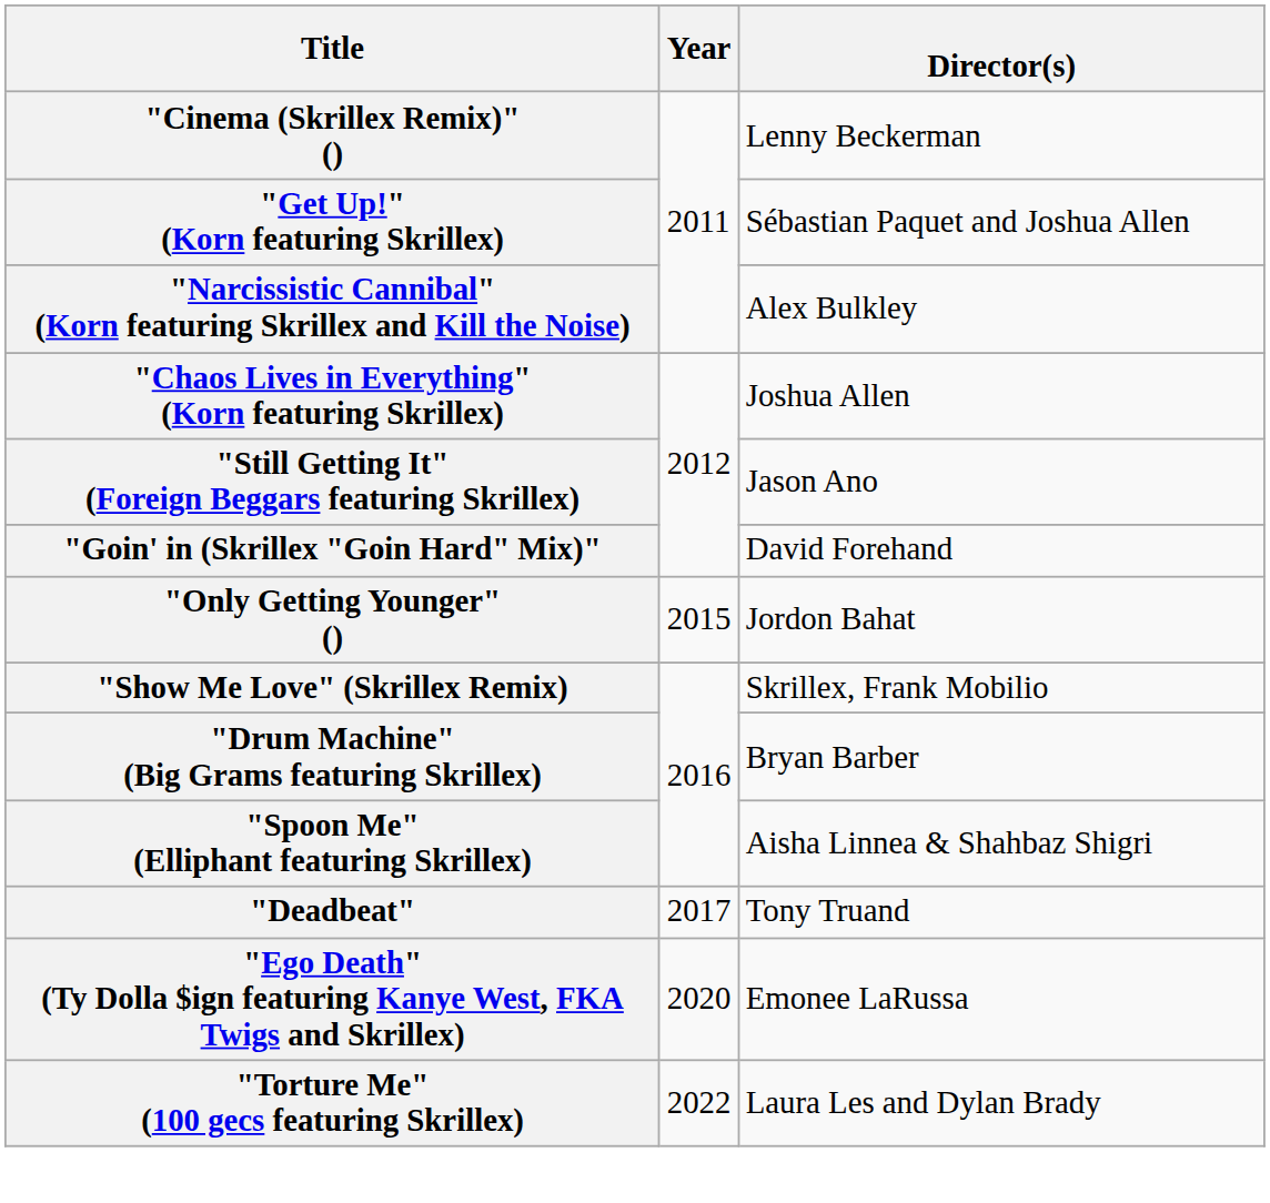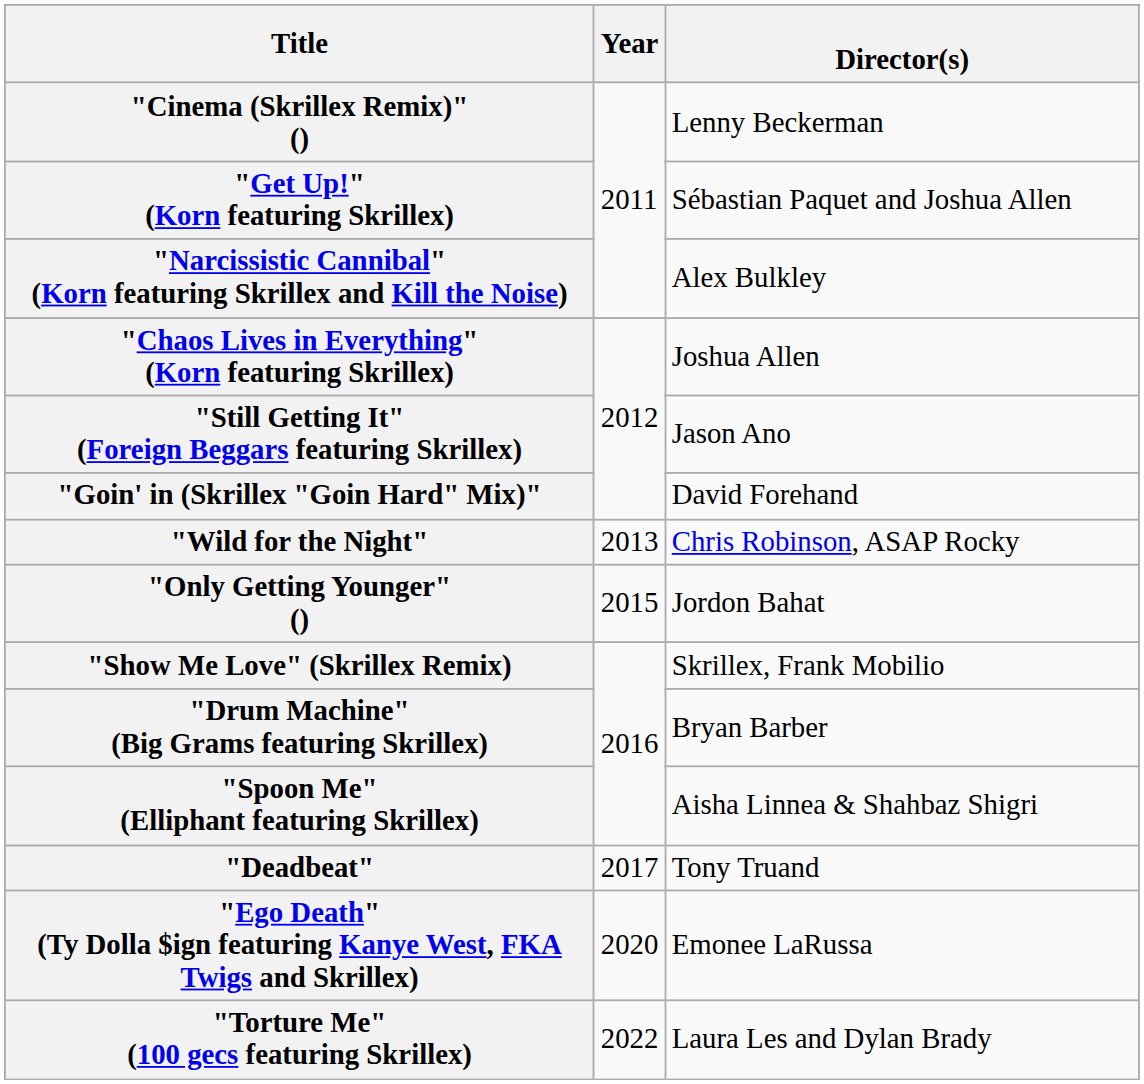+ row: "Wild for the Night" | 2013 | Chris Robinson, ASAP Rocky
